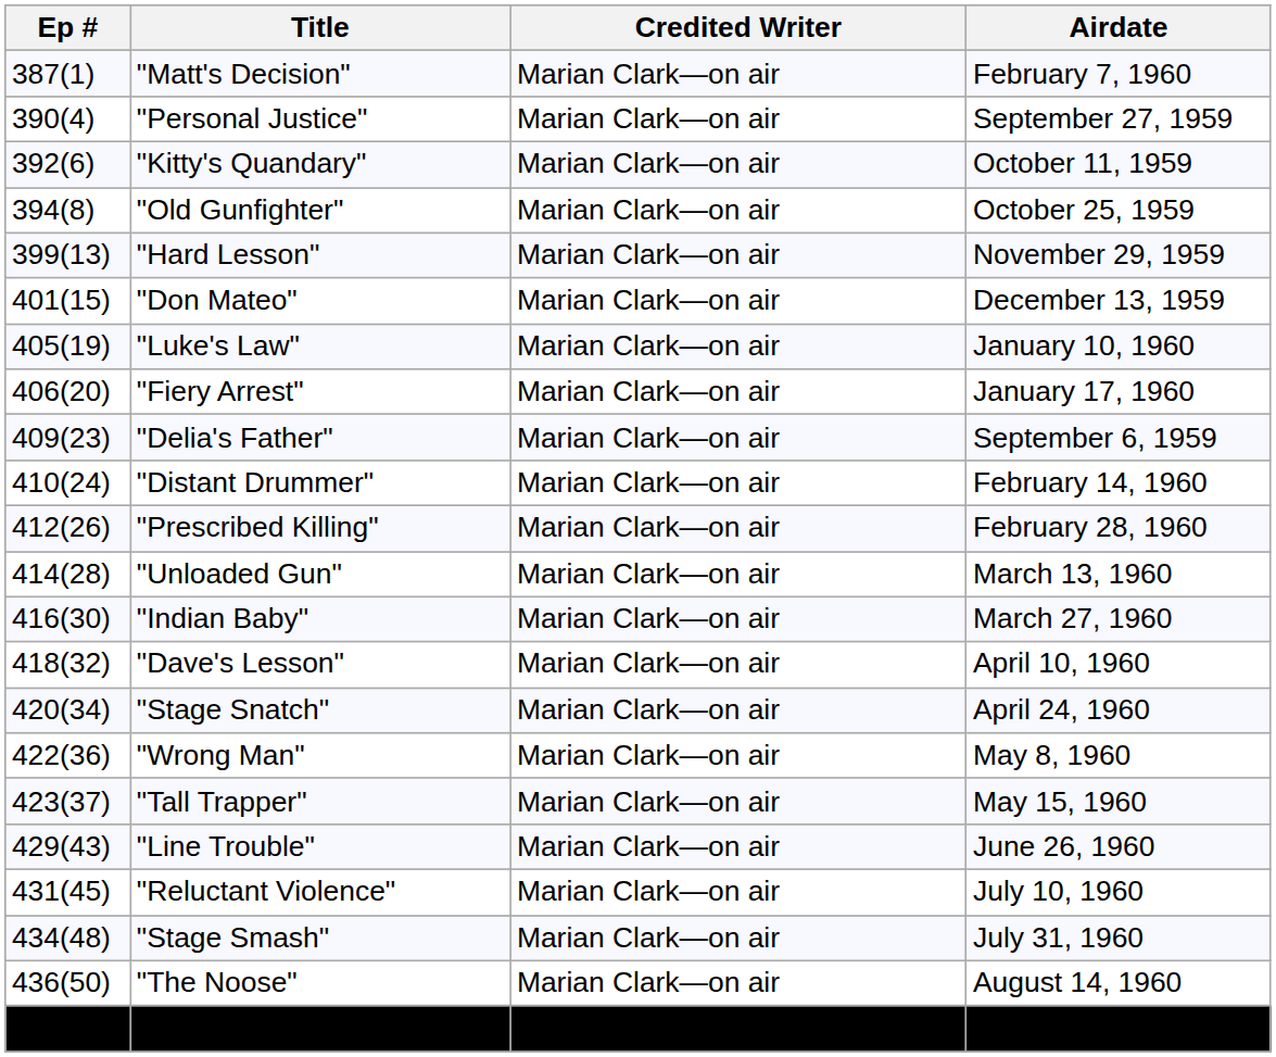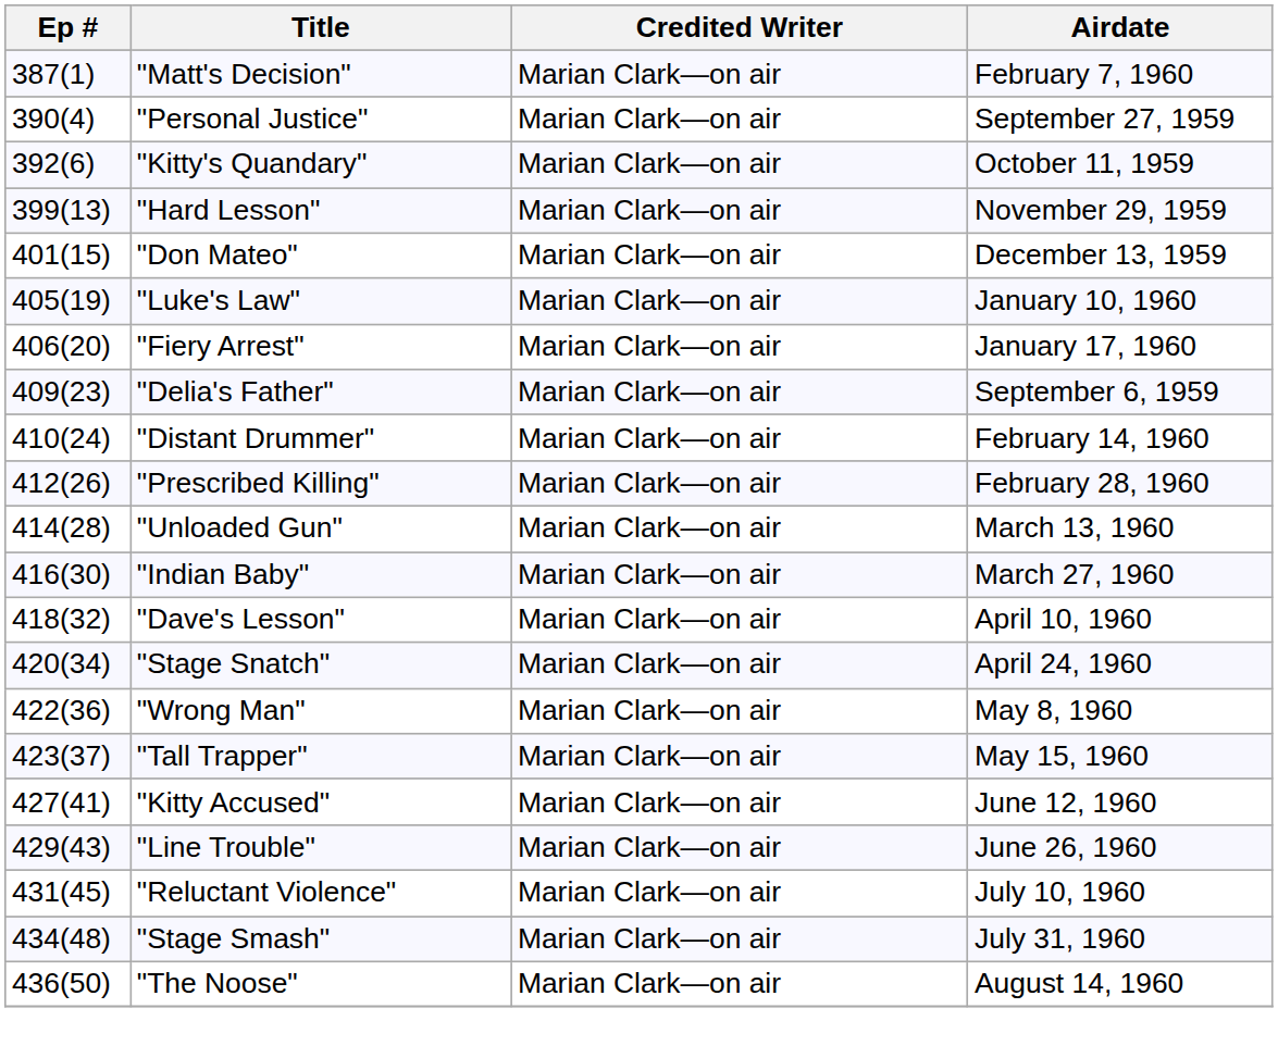- row: 394(8) | "Old Gunfighter" | Marian Clark—on air | October 25, 1959
+ row: 427(41) | "Kitty Accused" | Marian Clark—on air | June 12, 1960
- row: 437(51) | "Dangerous Bath" | Marian Clark—on air | August 21, 1960
